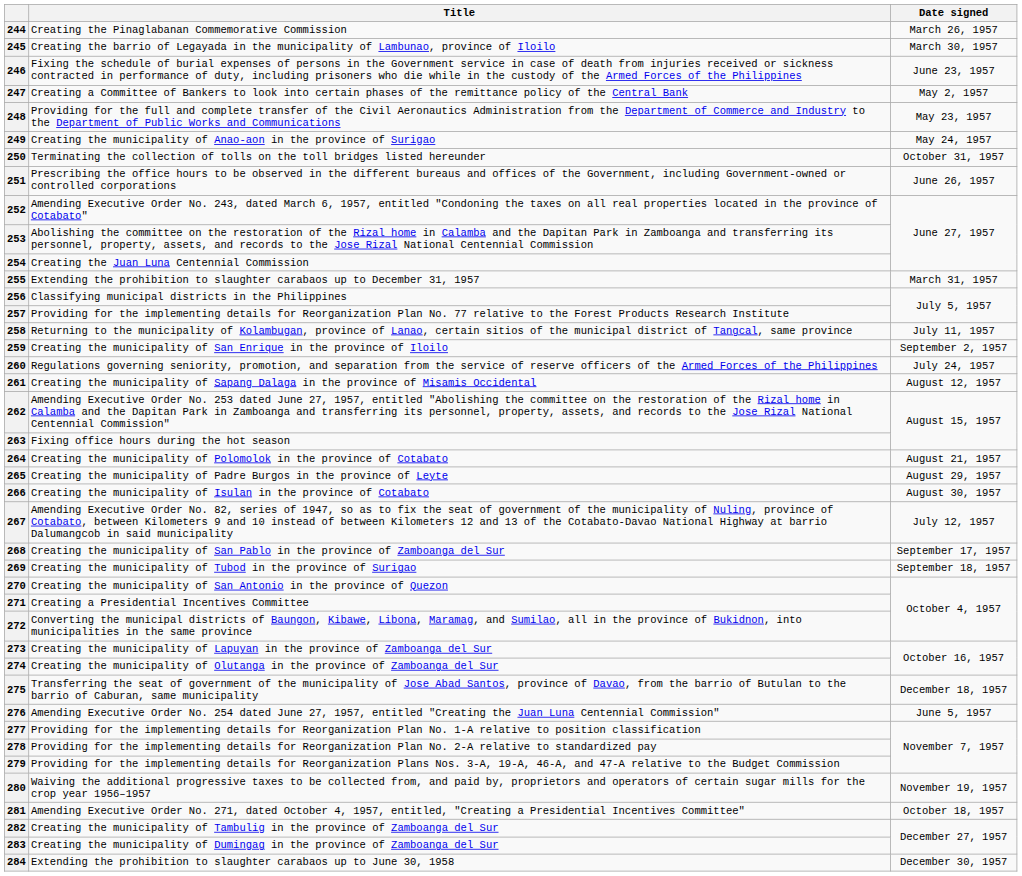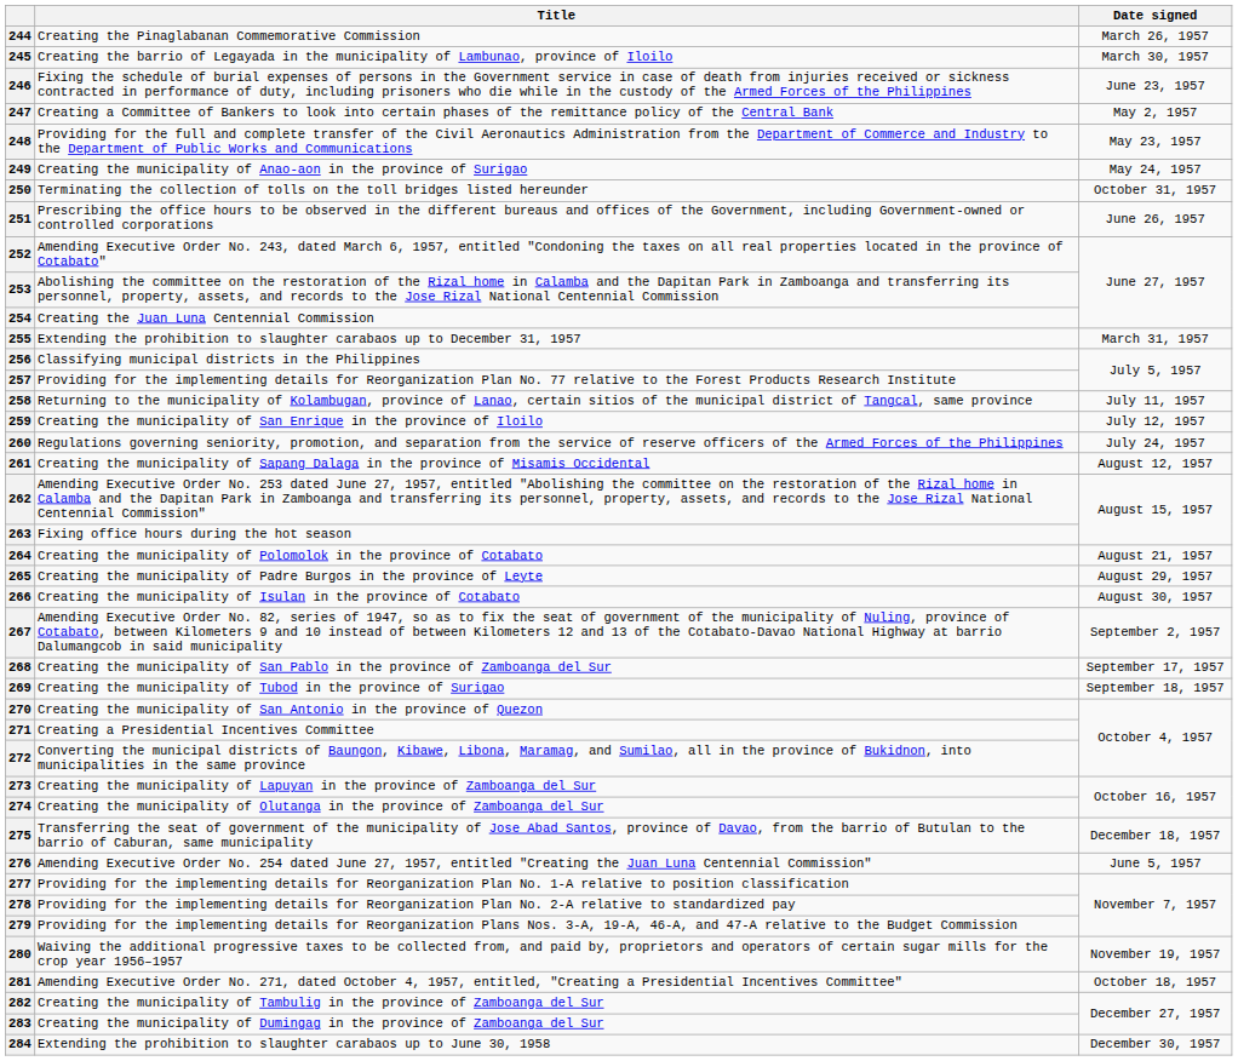259 | Date signed: September 2, 1957 -> July 12, 1957
267 | Date signed: July 12, 1957 -> September 2, 1957
